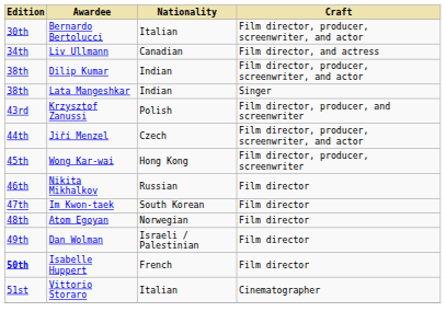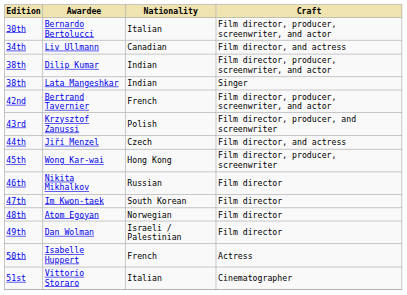+ row: 42nd | Bertrand Tavernier | French | Film director, producer, screenwriter, and actor
Jiří Menzel | Craft: Film director, producer, screenwriter, and actor -> Film director, and actress
Isabelle Huppert | Edition: bold -> normal
Isabelle Huppert | Craft: Film director -> Actress
